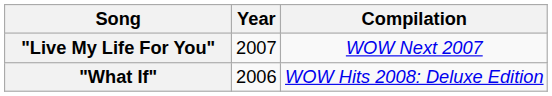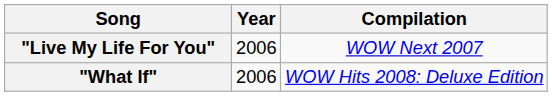"Live My Life For You" | Year: 2007 -> 2006
